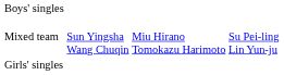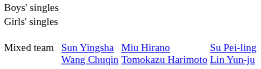rows swapped: Girls' singles <-> Mixed team
